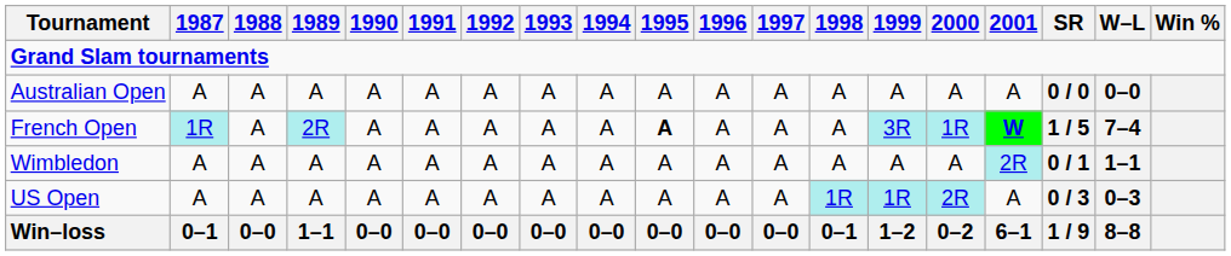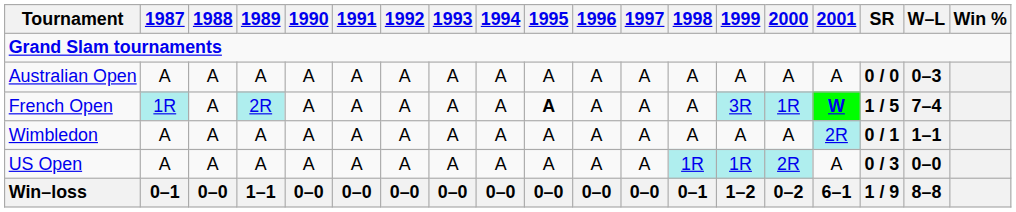Australian Open | W–L: 0–0 -> 0–3
US Open | W–L: 0–3 -> 0–0
